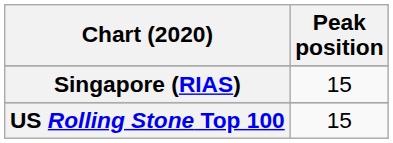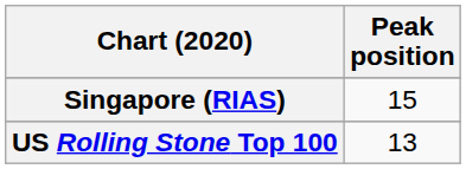US Rolling Stone Top 100 | Peak position: 15 -> 13
